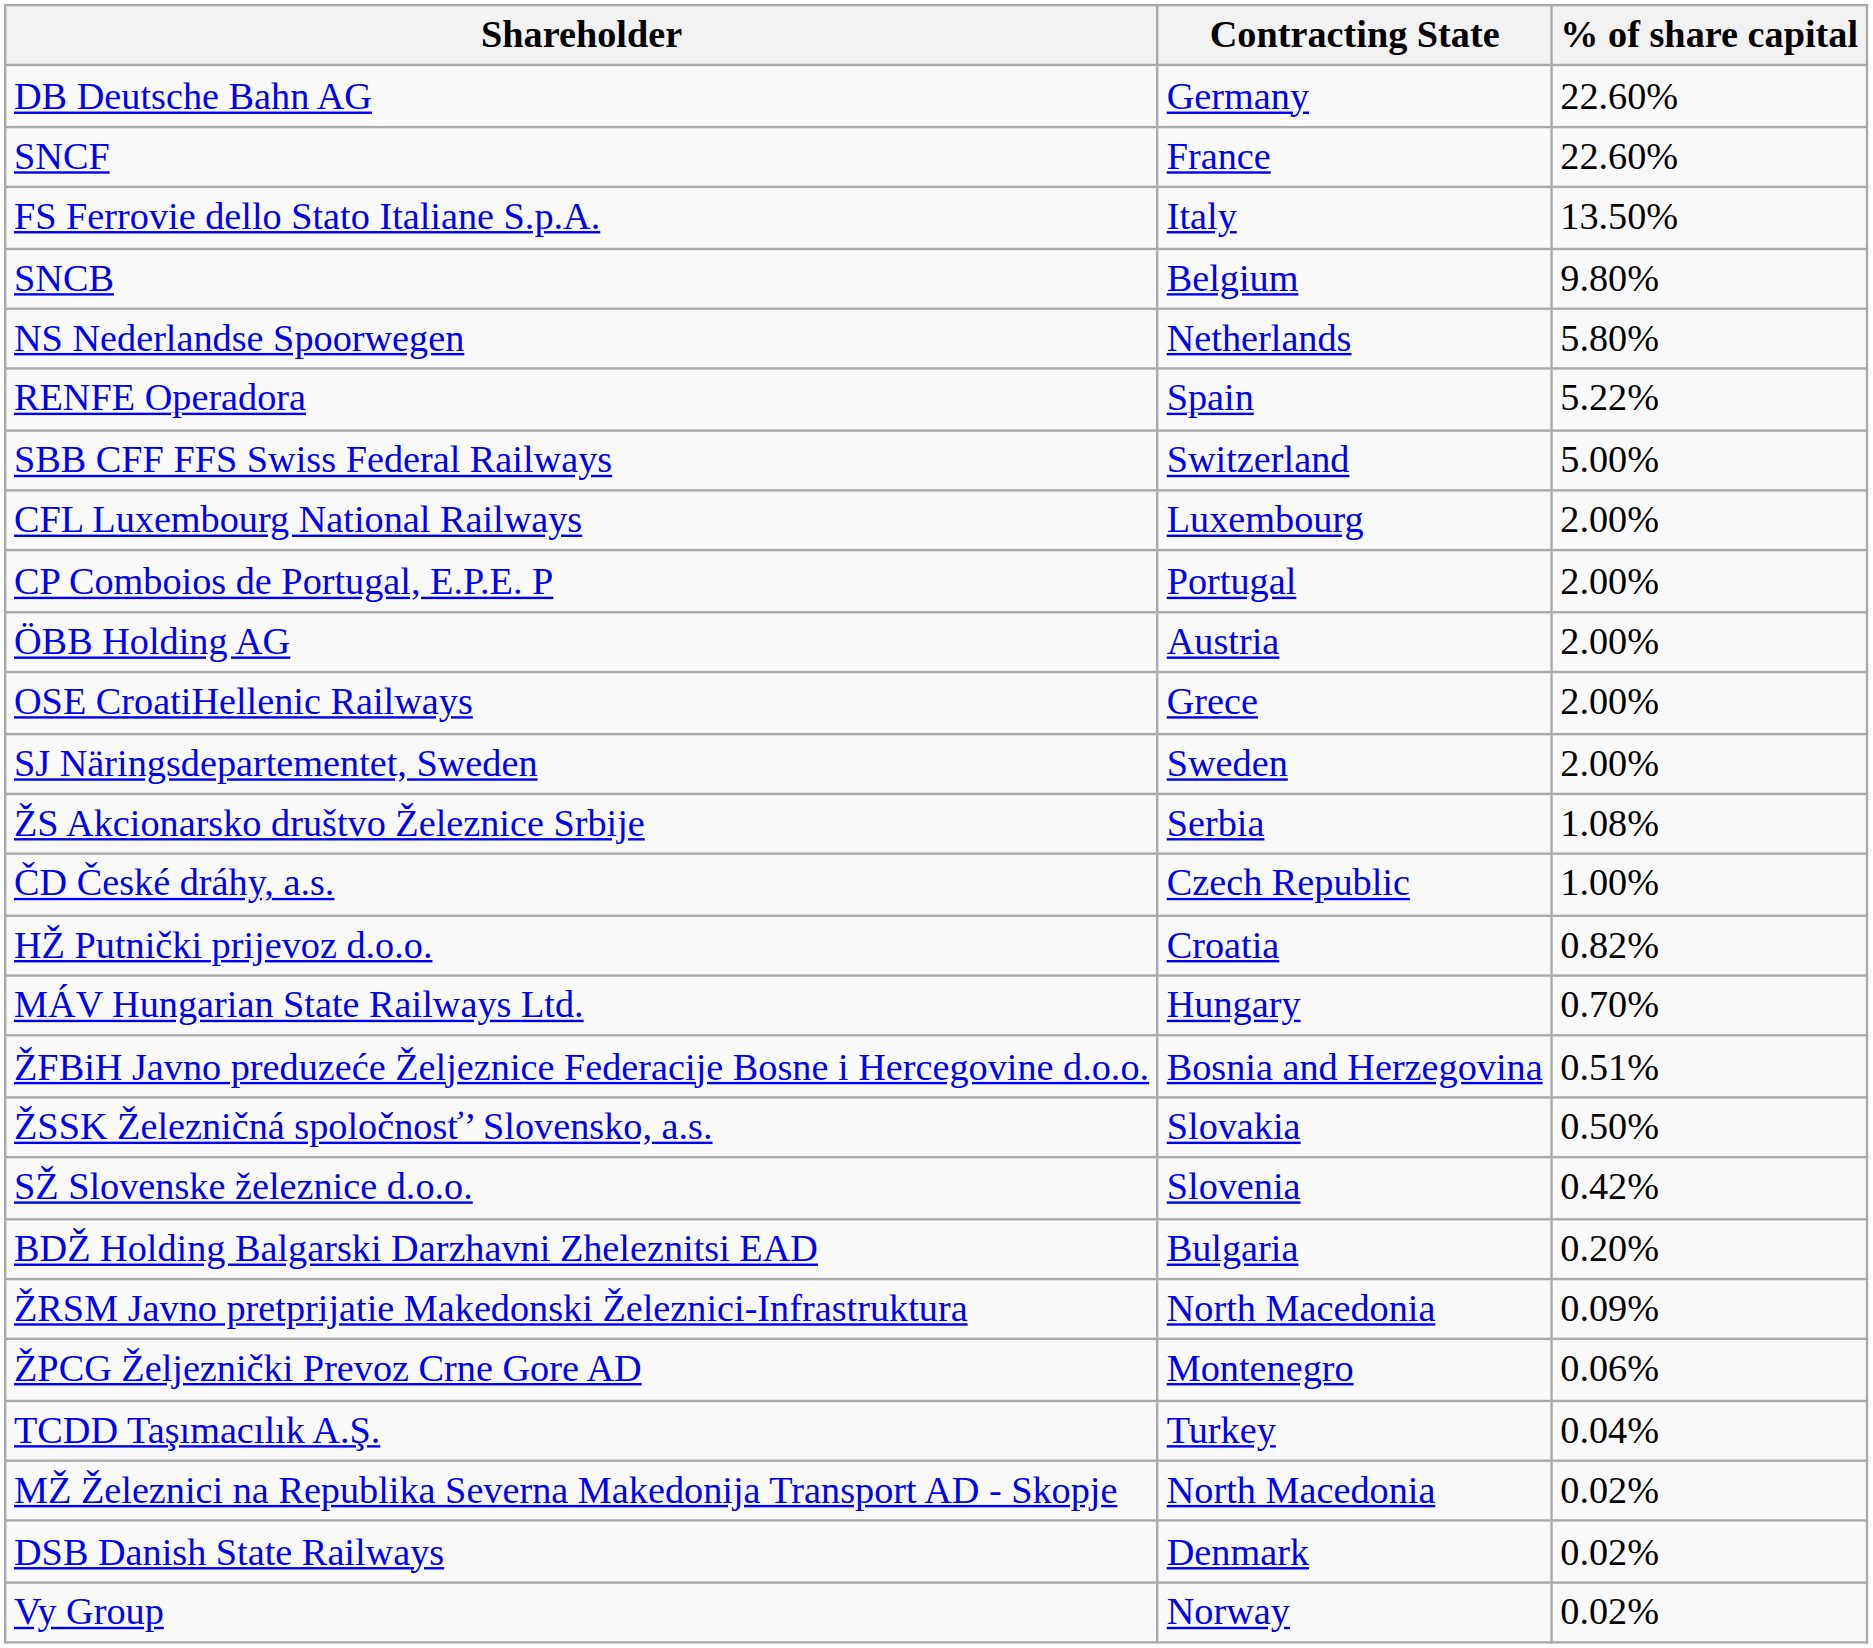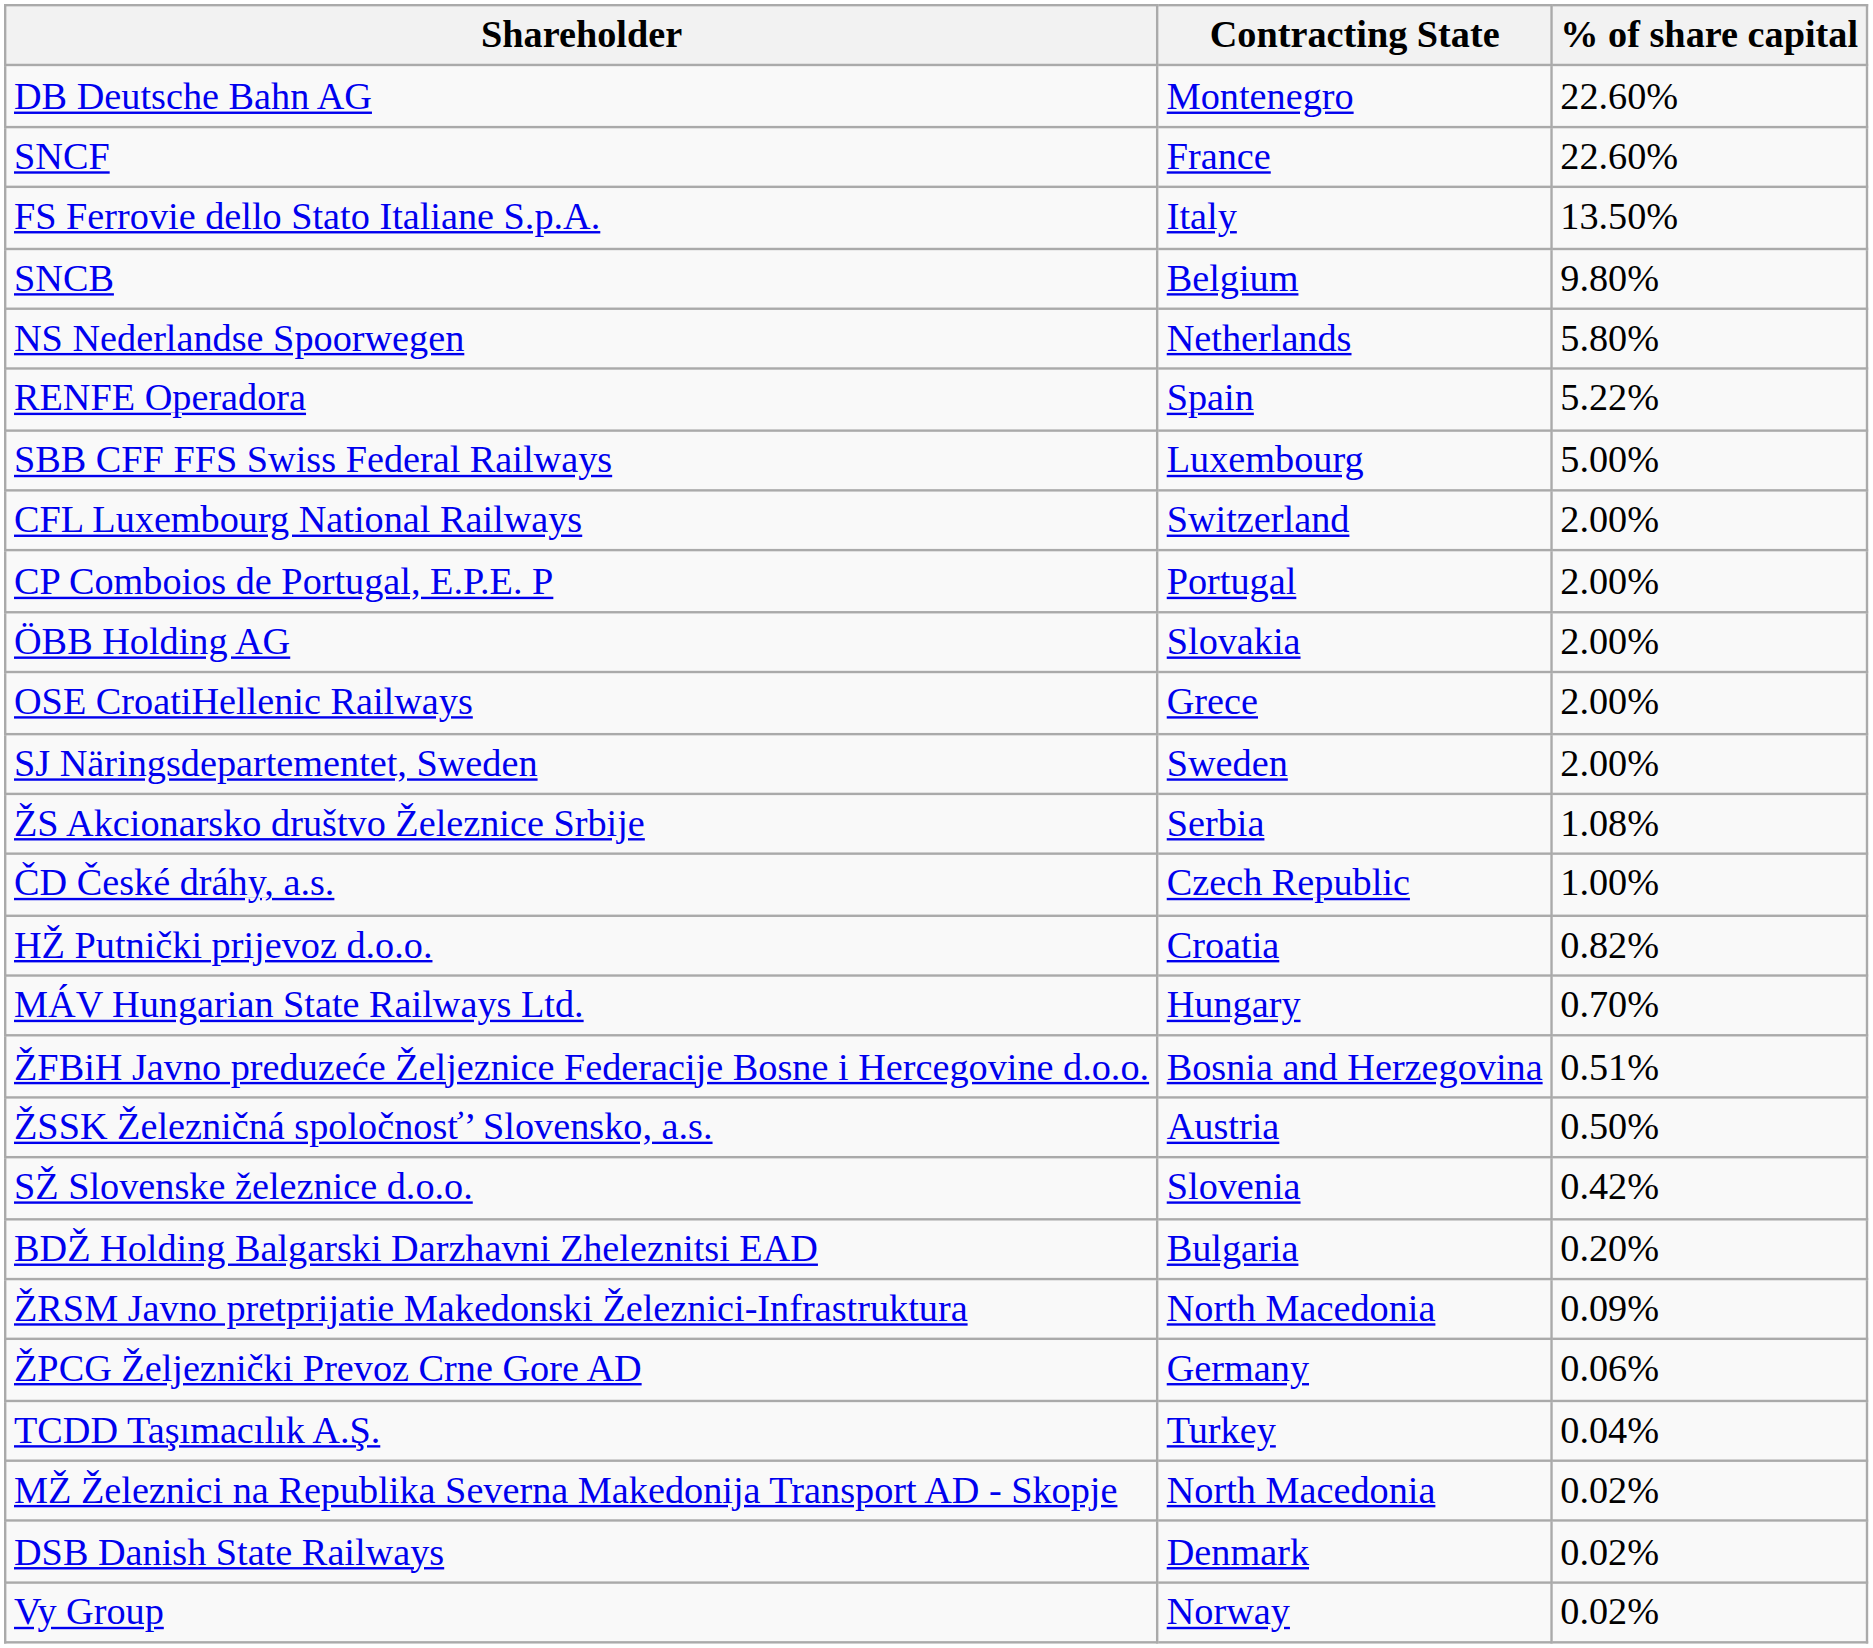DB Deutsche Bahn AG | Contracting State: Germany -> Montenegro
SBB CFF FFS Swiss Federal Railways | Contracting State: Switzerland -> Luxembourg
CFL Luxembourg National Railways | Contracting State: Luxembourg -> Switzerland
ÖBB Holding AG | Contracting State: Austria -> Slovakia
ŽSSK Železničná spoločnosť’ Slovensko, a.s. | Contracting State: Slovakia -> Austria
ŽPCG Željeznički Prevoz Crne Gore AD | Contracting State: Montenegro -> Germany
